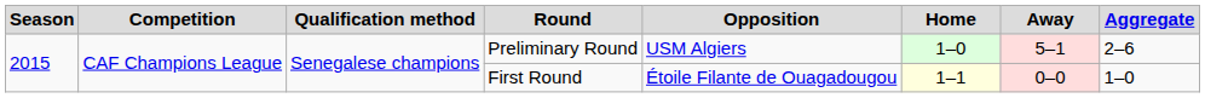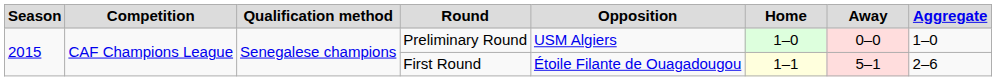Preliminary Round | Away: 5–1 -> 0–0
Preliminary Round | Aggregate: 2–6 -> 1–0
First Round | Away: 0–0 -> 5–1
First Round | Aggregate: 1–0 -> 2–6
